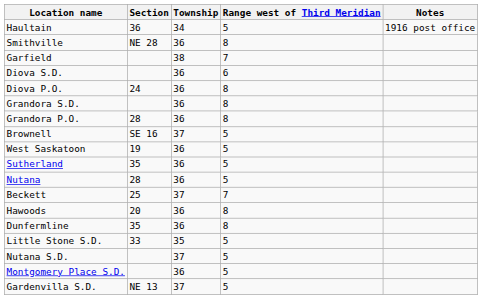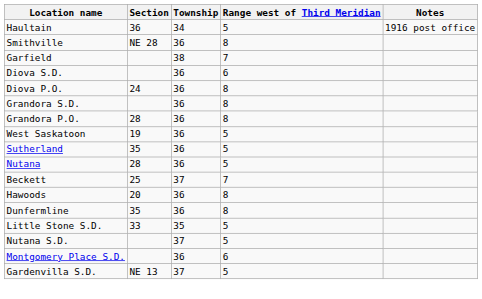- row: Brownell | SE 16 | 37 | 5
Montgomery Place S.D. | Range west of Third Meridian: 5 -> 6
